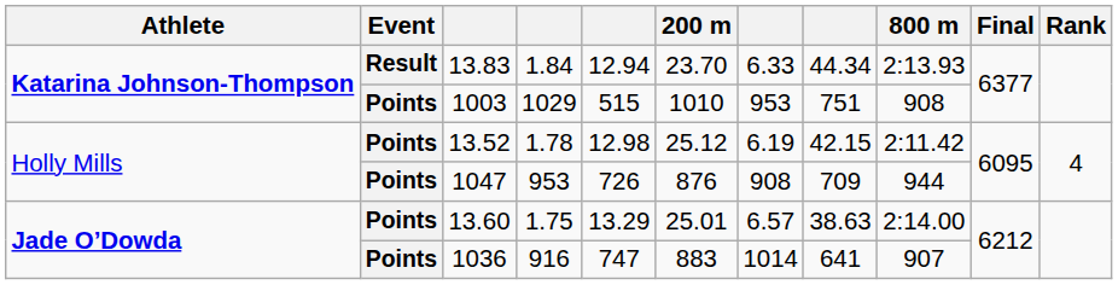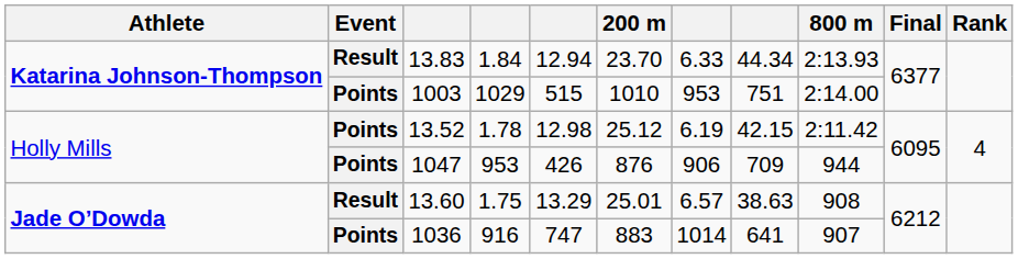1003 | 800 m: 908 -> 2:14.00
1047 | column 5: 726 -> 426
1047 | column 7: 908 -> 906
13.60 | Event: Points -> Result
13.60 | 800 m: 2:14.00 -> 908
